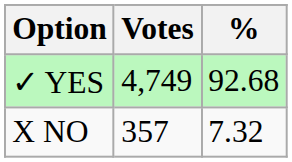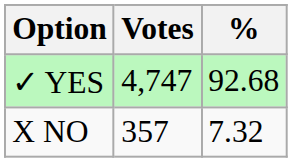✓ YES | Votes: 4,749 -> 4,747
